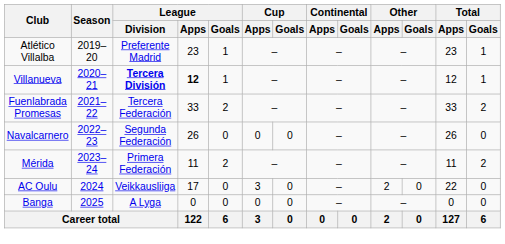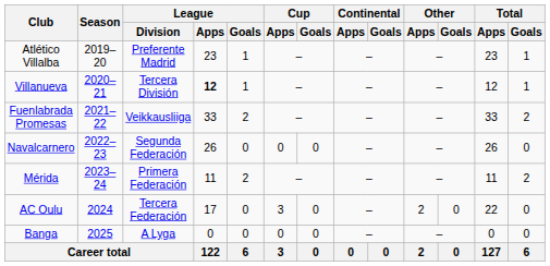Villanueva | League / Division: bold -> normal
Fuenlabrada Promesas | League / Division: Tercera Federación -> Veikkausliiga
AC Oulu | League / Division: Veikkausliiga -> Tercera Federación
